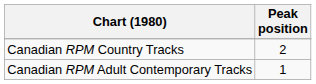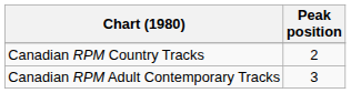Canadian RPM Adult Contemporary Tracks | Peak position: 1 -> 3
